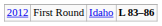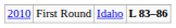First Round | column 1: 2012 -> 2010
